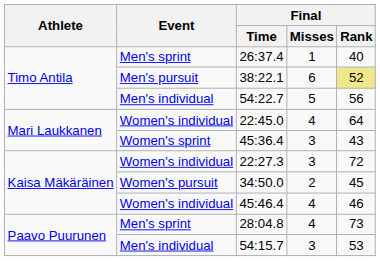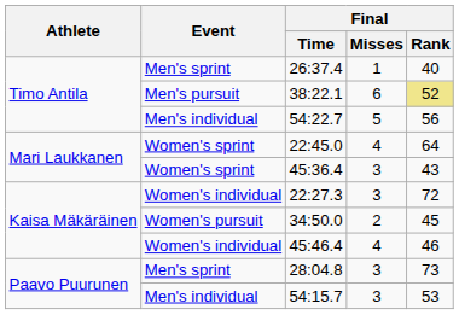22:45.0 | Event: Women's individual -> Women's sprint
28:04.8 | Final / Misses: 4 -> 3
